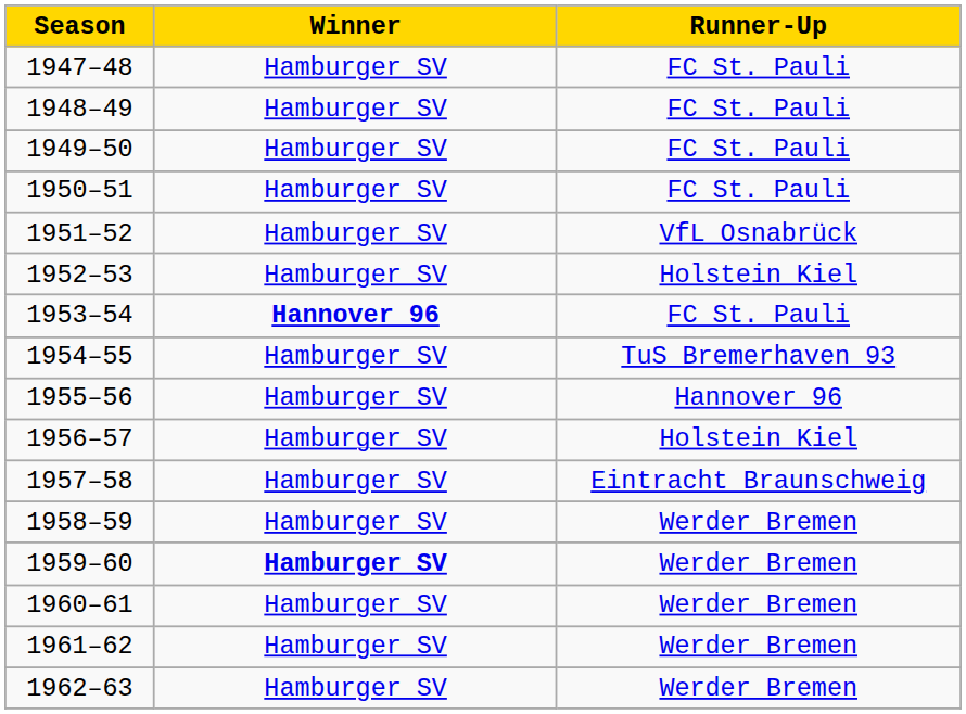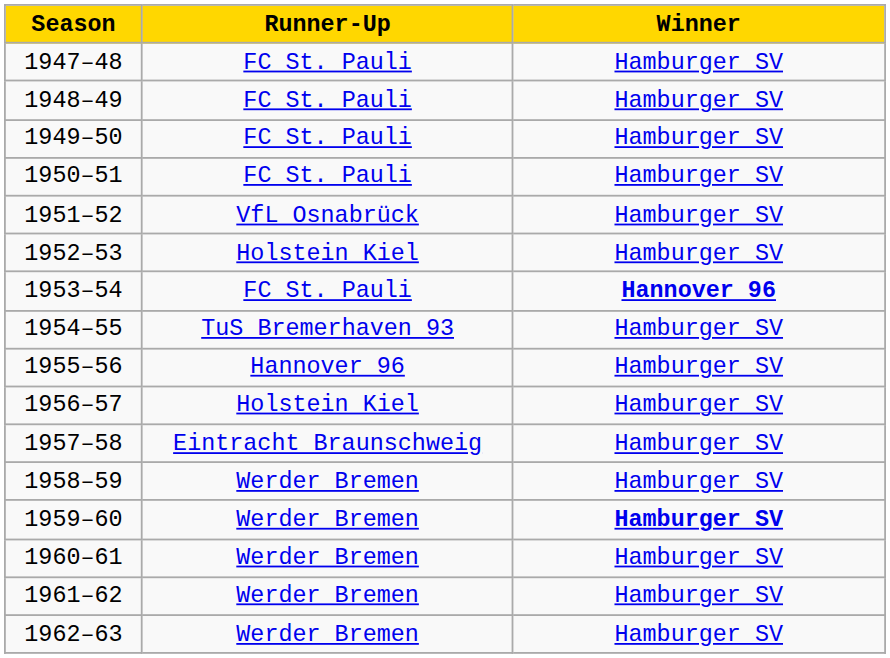columns swapped: Winner <-> Runner-Up
